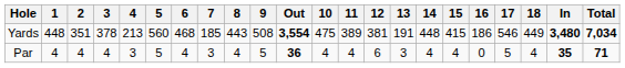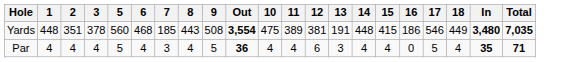- column: 4 | 213 | 3
Yards | Total: 7,034 -> 7,035
